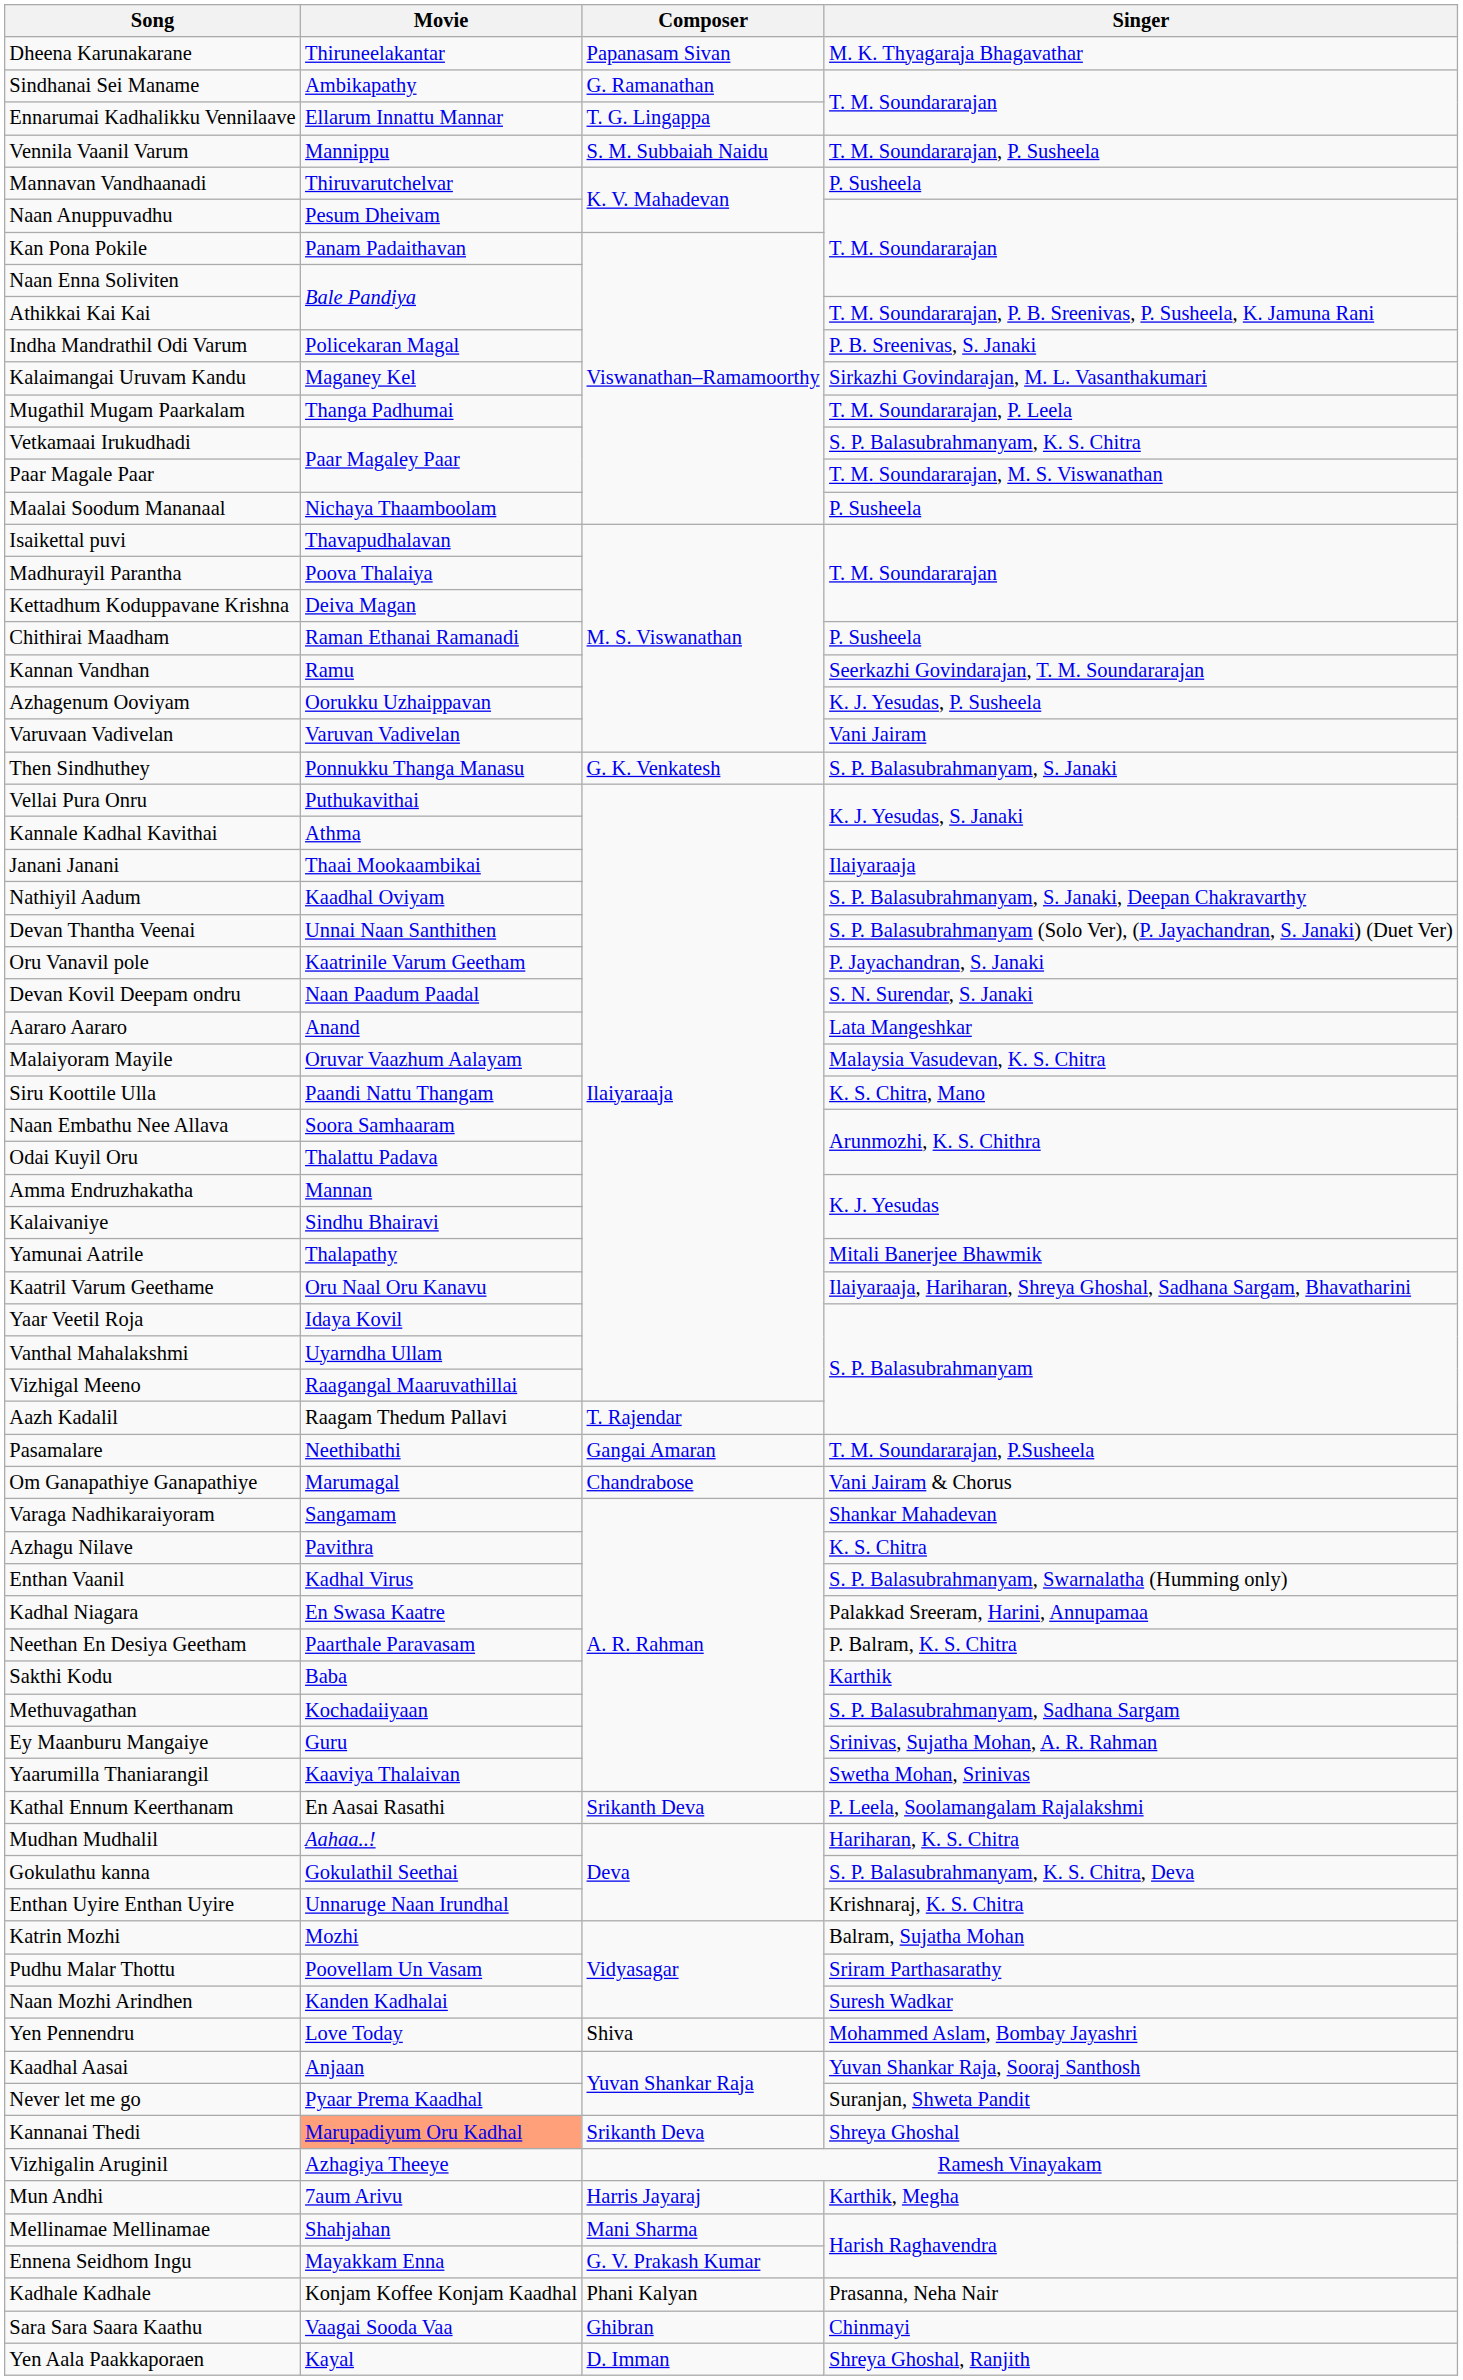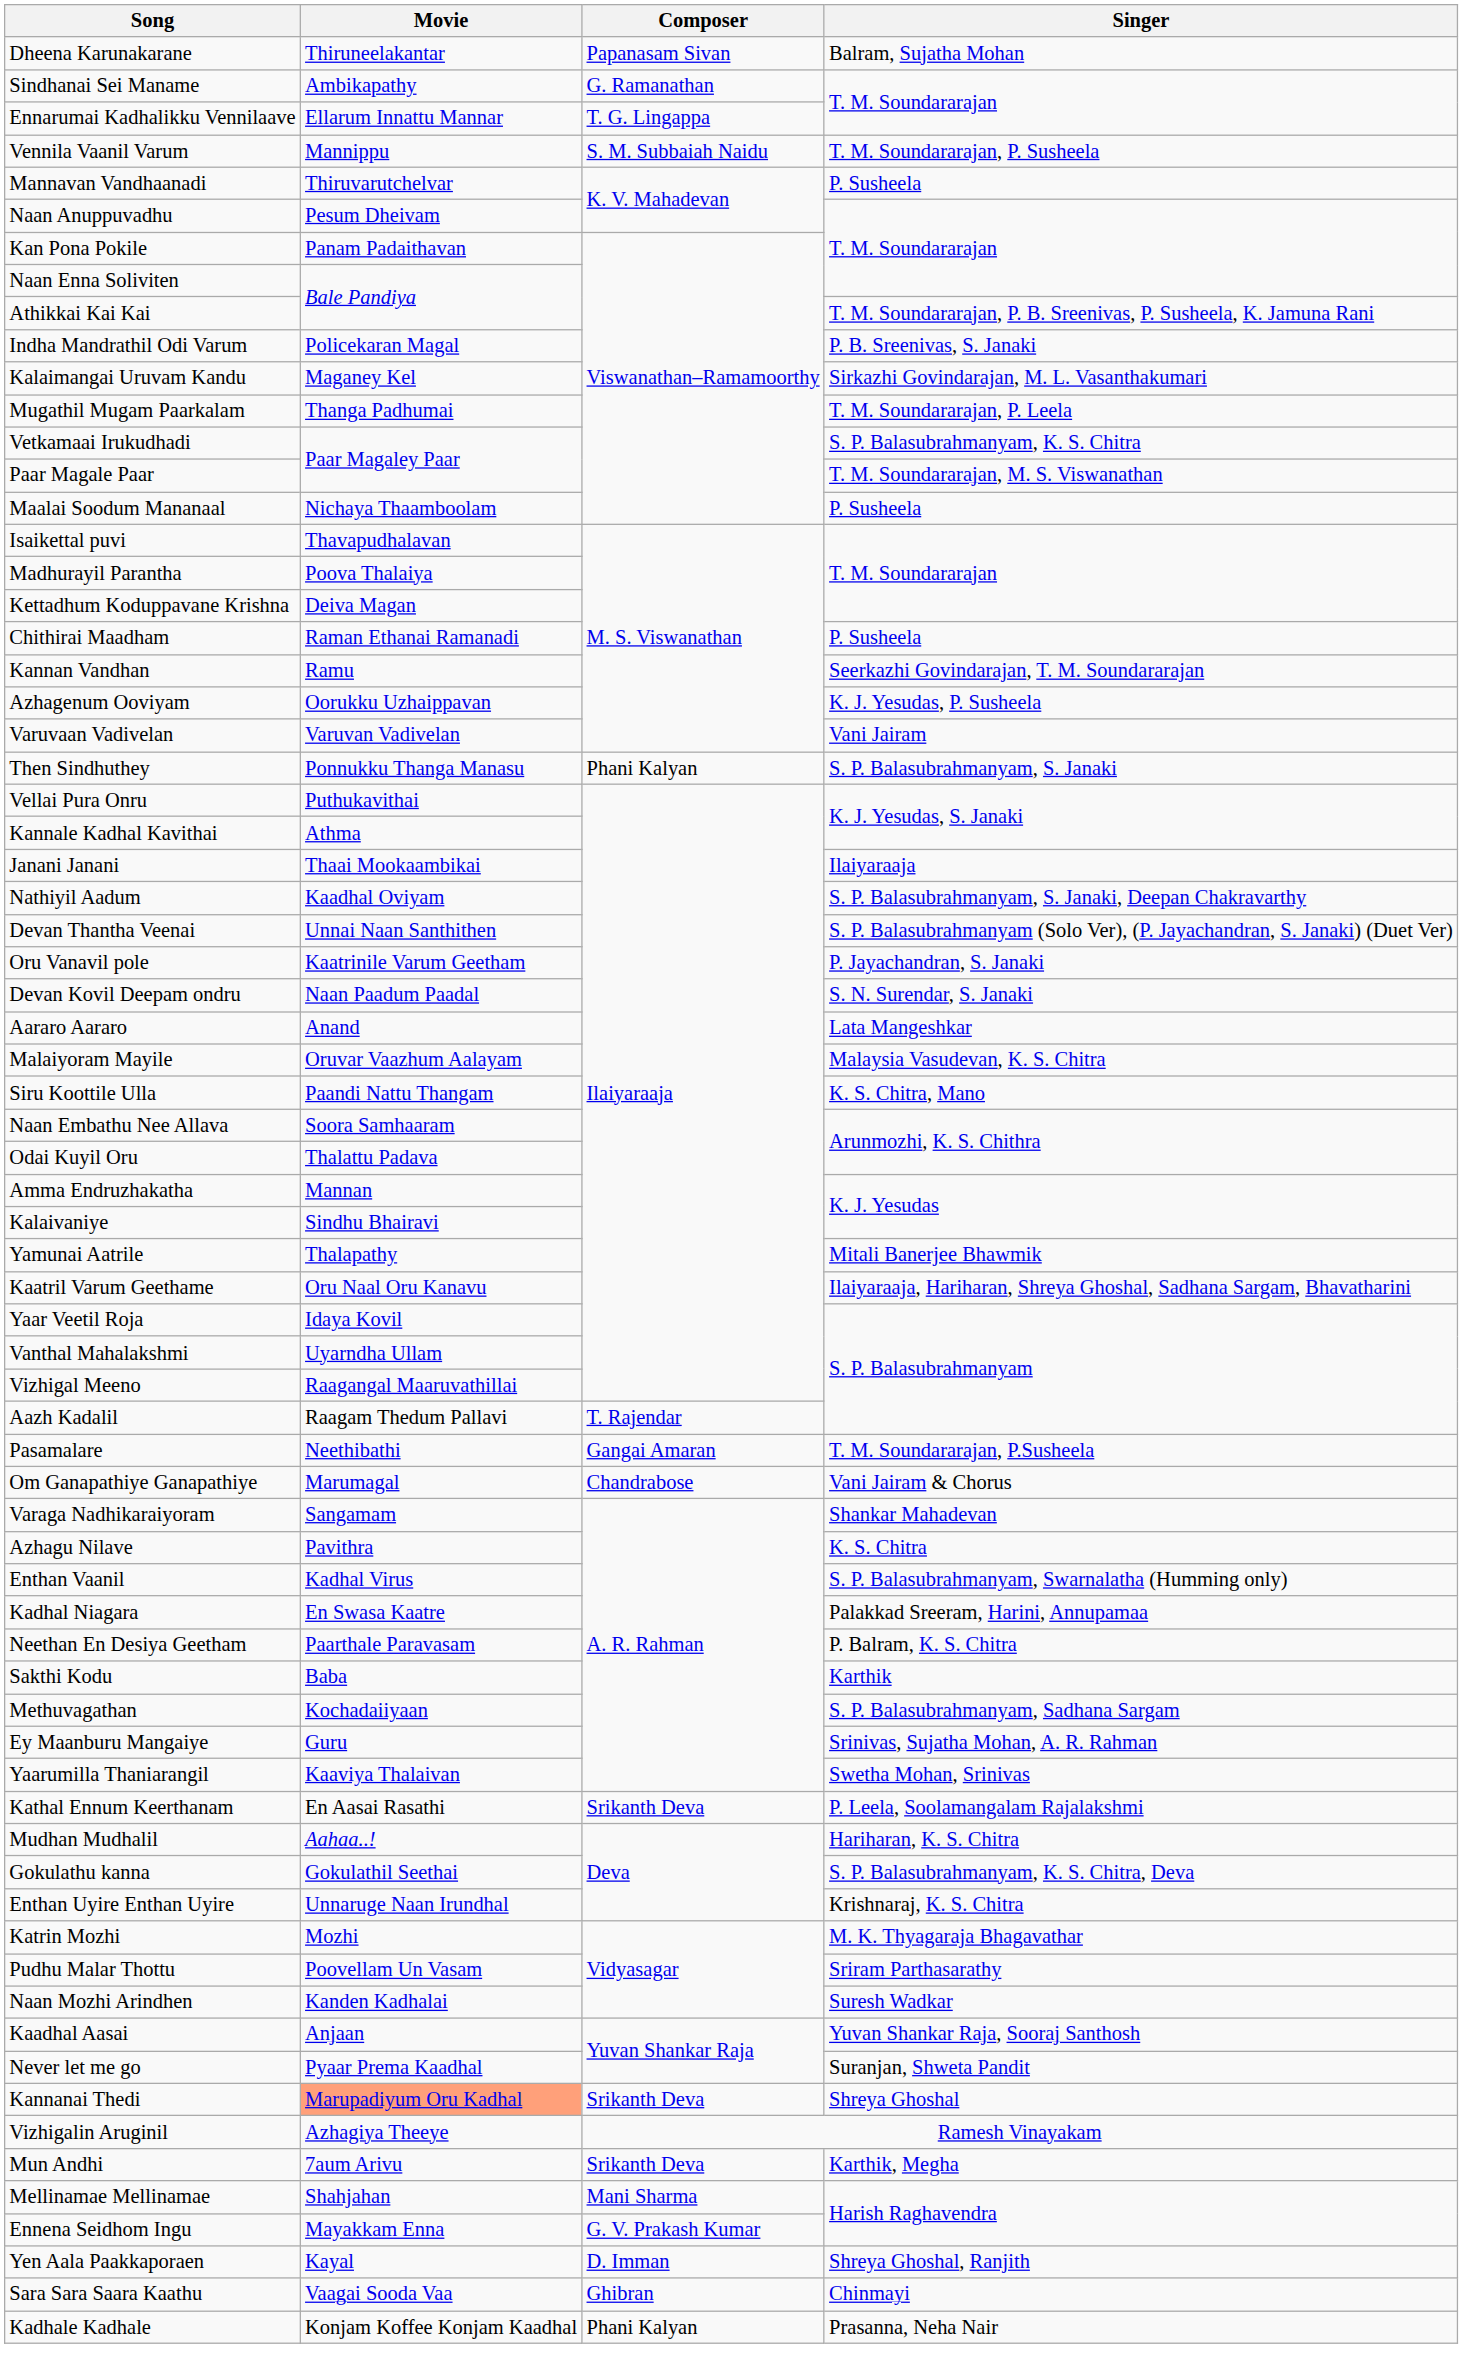Dheena Karunakarane | Singer: M. K. Thyagaraja Bhagavathar -> Balram, Sujatha Mohan
Then Sindhuthey | Composer: G. K. Venkatesh -> Phani Kalyan
Katrin Mozhi | Singer: Balram, Sujatha Mohan -> M. K. Thyagaraja Bhagavathar
- row: Yen Pennendru | Love Today | Shiva | Mohammed Aslam, Bombay Jayashri
Mun Andhi | Composer: Harris Jayaraj -> Srikanth Deva
rows swapped: Yen Aala Paakkaporaen <-> Kadhale Kadhale
